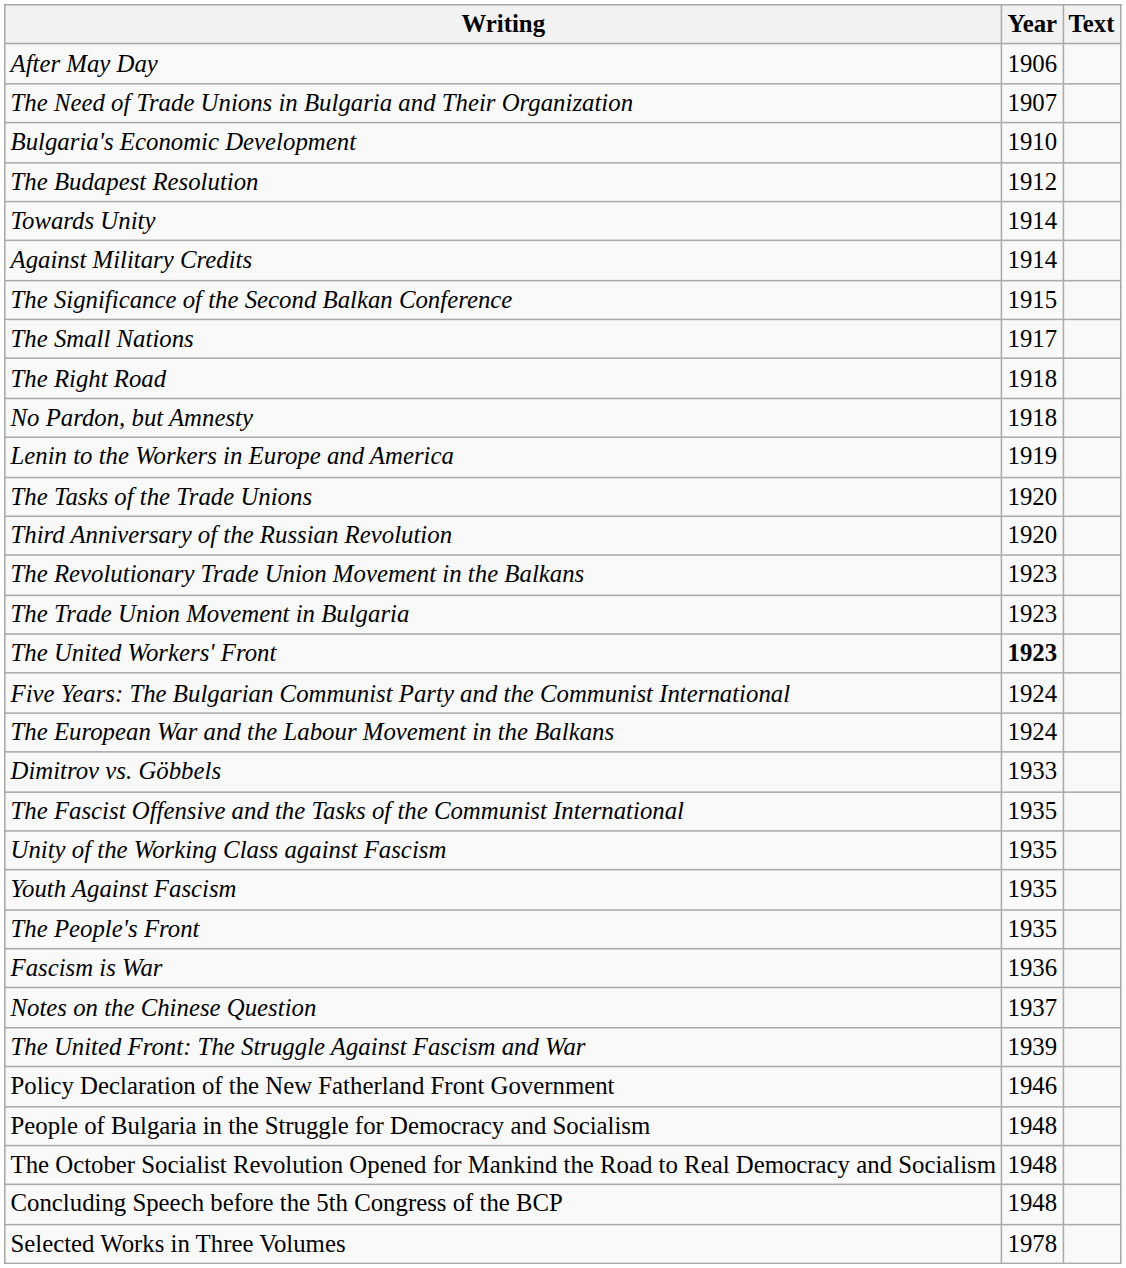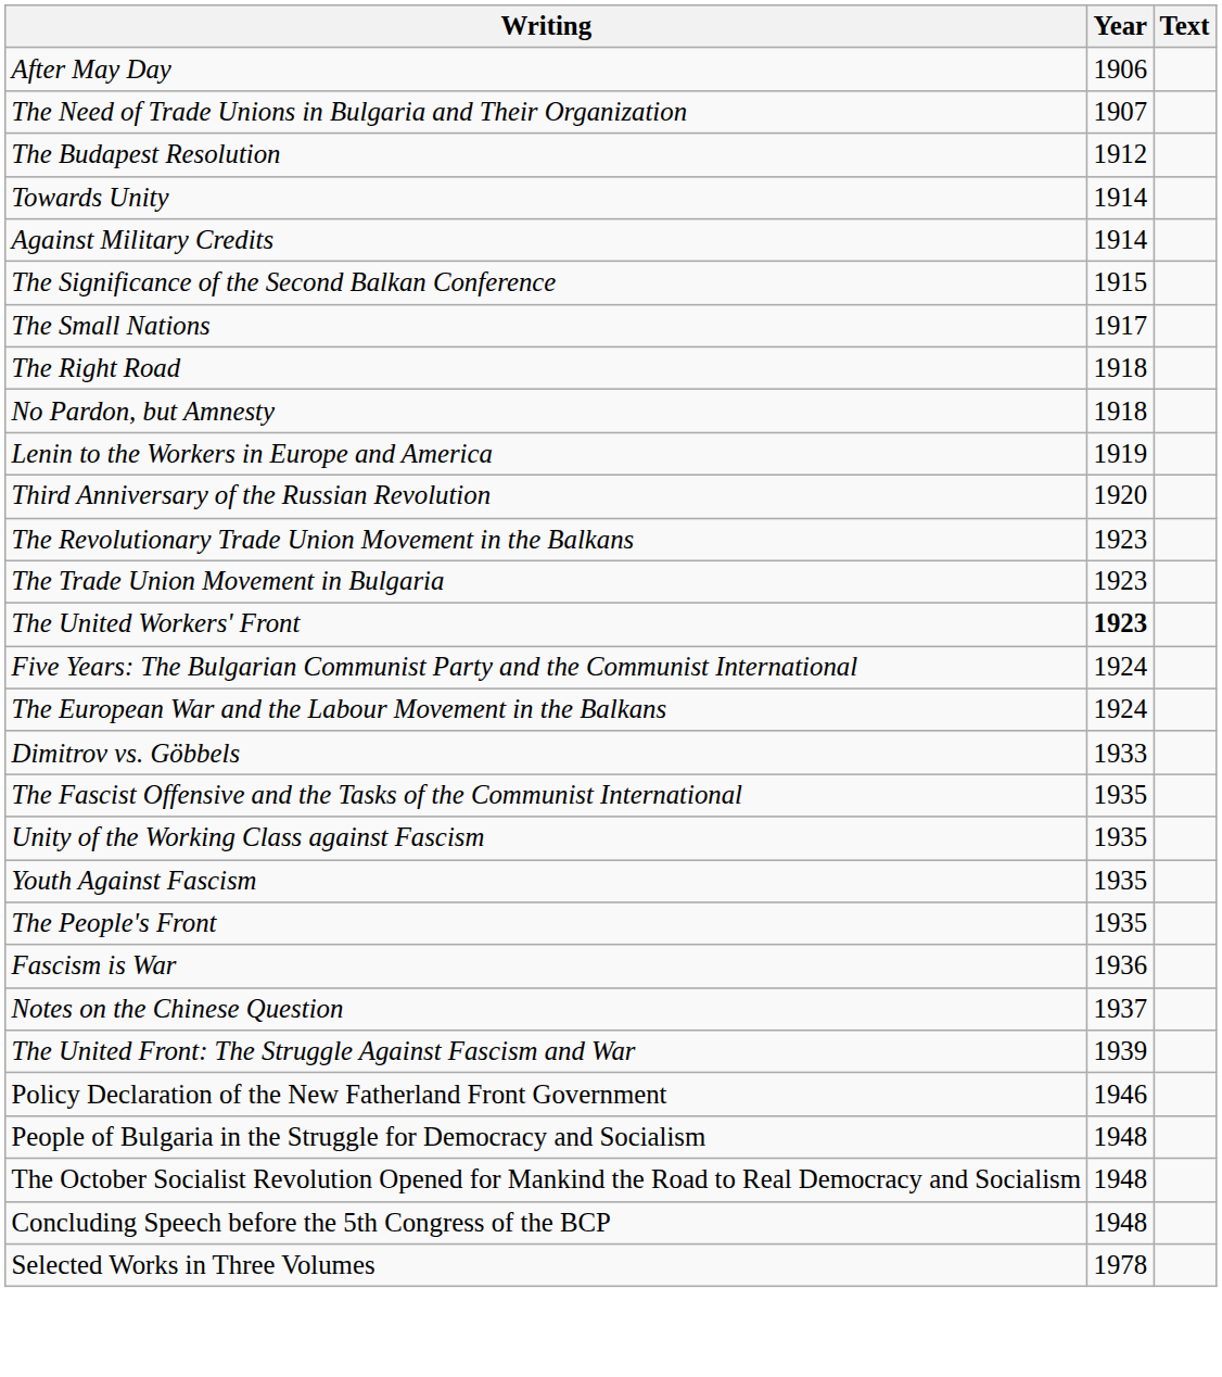- row: Bulgaria's Economic Development | 1910
- row: The Tasks of the Trade Unions | 1920
